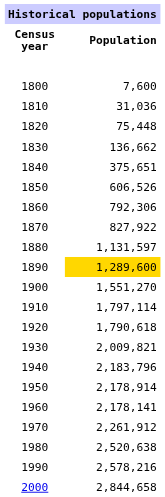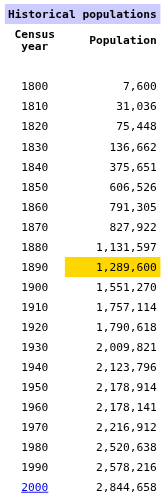1860 | Population: 792,306 -> 791,305
1910 | Population: 1,797,114 -> 1,757,114
1940 | Population: 2,183,796 -> 2,123,796
1970 | Population: 2,261,912 -> 2,216,912
